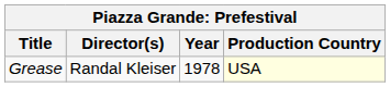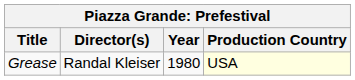Grease | Year: 1978 -> 1980
